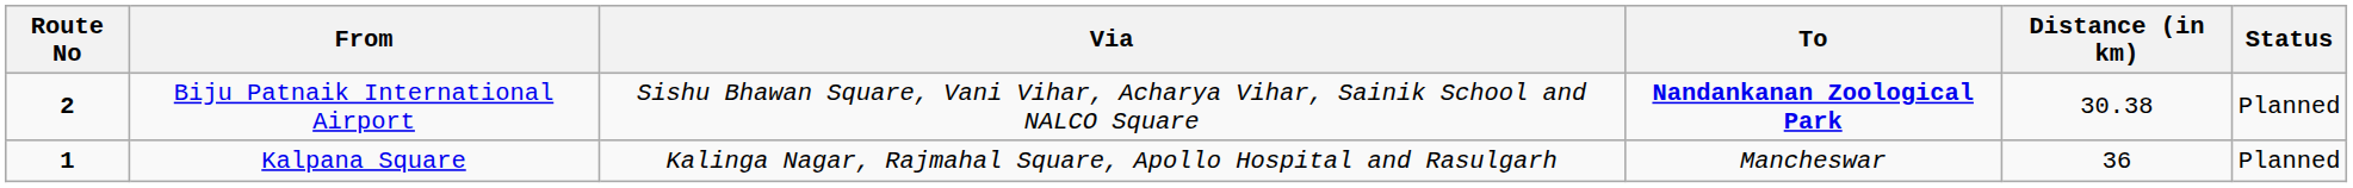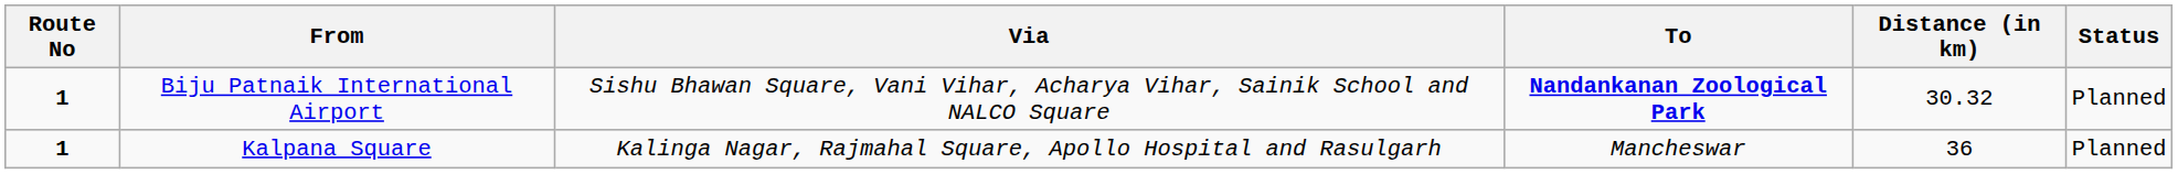Biju Patnaik International Airport | Route No: 2 -> 1
Biju Patnaik International Airport | Distance (in km): 30.38 -> 30.32
